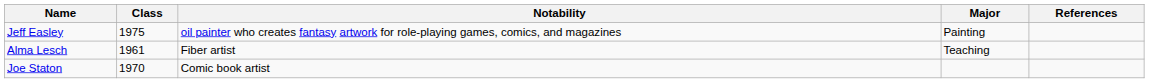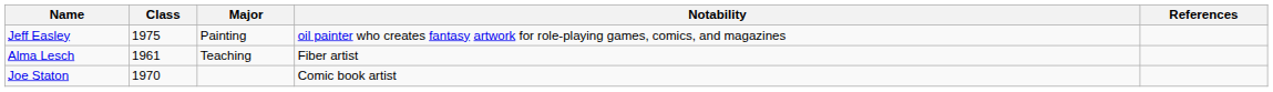columns swapped: Major <-> Notability
